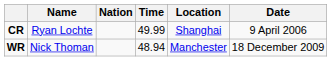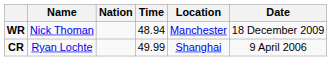rows swapped: WR <-> CR
